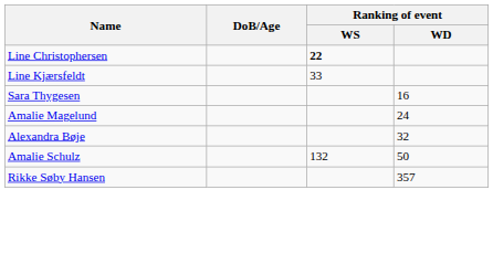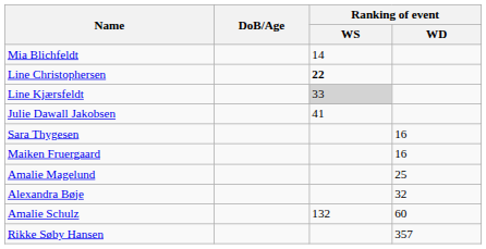+ row: Mia Blichfeldt | 14
Line Kjærsfeldt | Ranking of event / WS: no background -> lightgrey background
+ row: Julie Dawall Jakobsen | 41
+ row: Maiken Fruergaard | 16
Amalie Magelund | Ranking of event / WD: 24 -> 25
Amalie Schulz | Ranking of event / WD: 50 -> 60
